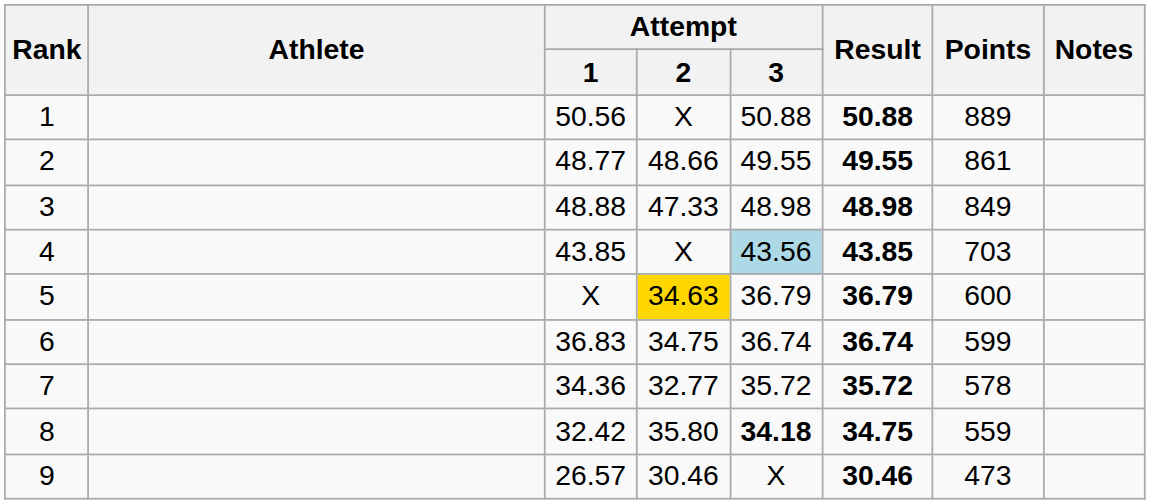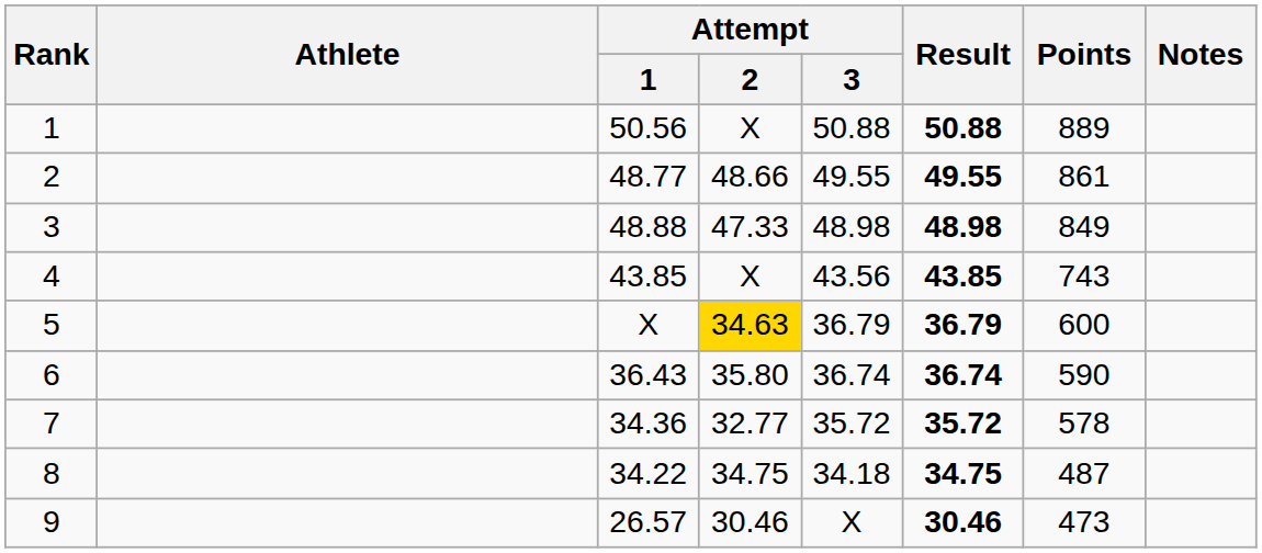4 | Attempt / 3: lightblue background -> no background
4 | Points: 703 -> 743
6 | Attempt / 1: 36.83 -> 36.43
6 | Attempt / 2: 34.75 -> 35.80
6 | Points: 599 -> 590
8 | Attempt / 1: 32.42 -> 34.22
8 | Attempt / 2: 35.80 -> 34.75
8 | Attempt / 3: bold -> normal
8 | Points: 559 -> 487
